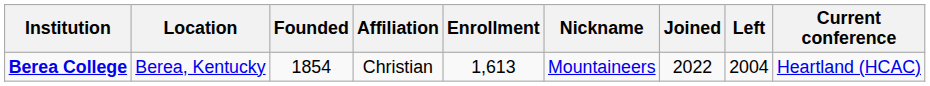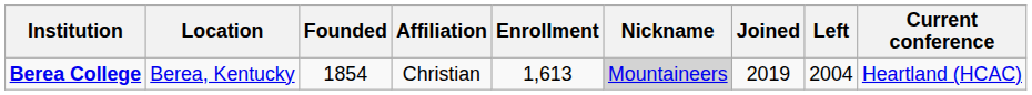Berea College | Nickname: no background -> lightgrey background
Berea College | Joined: 2022 -> 2019
